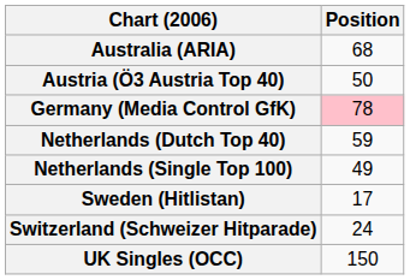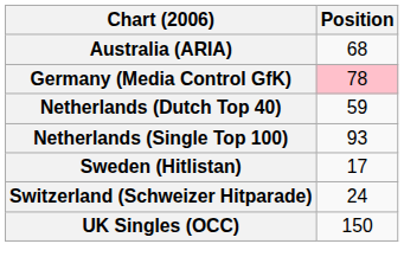- row: Austria (Ö3 Austria Top 40) | 50
Netherlands (Single Top 100) | Position: 49 -> 93
